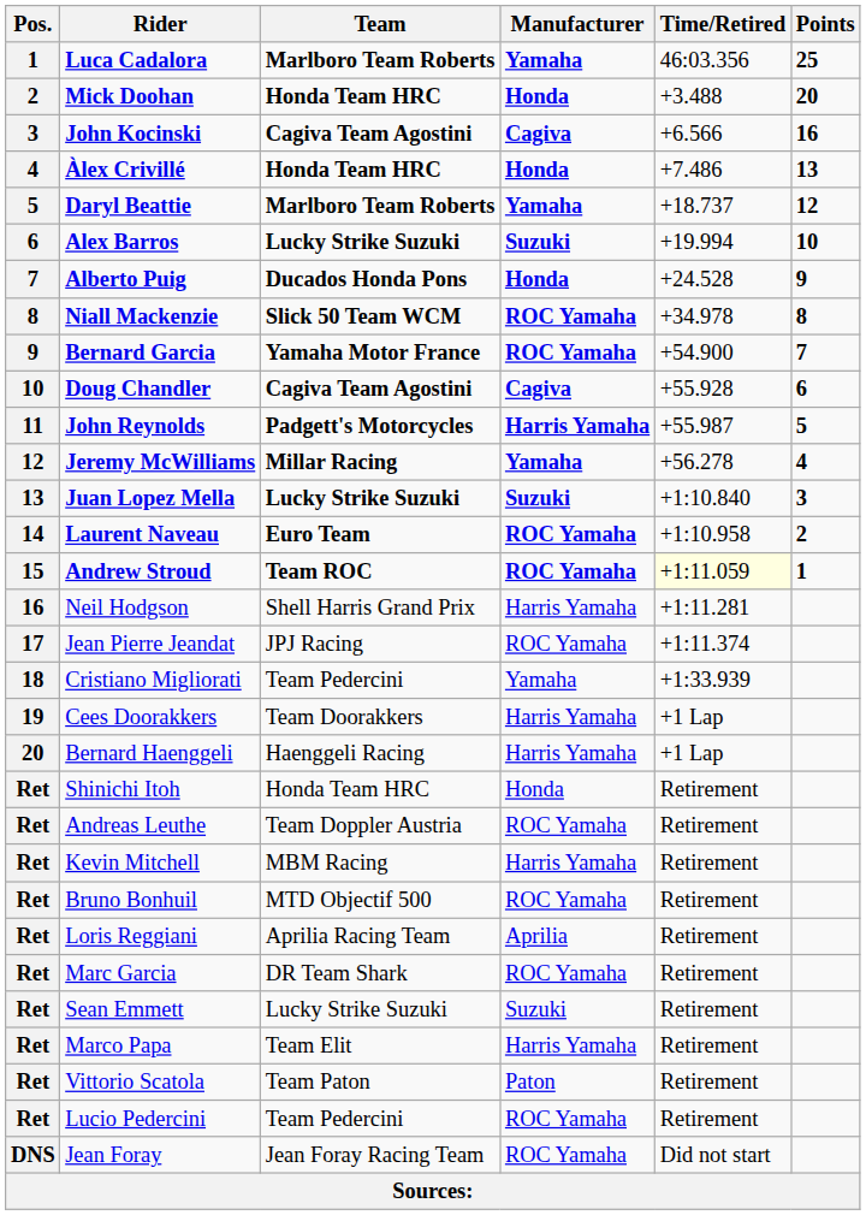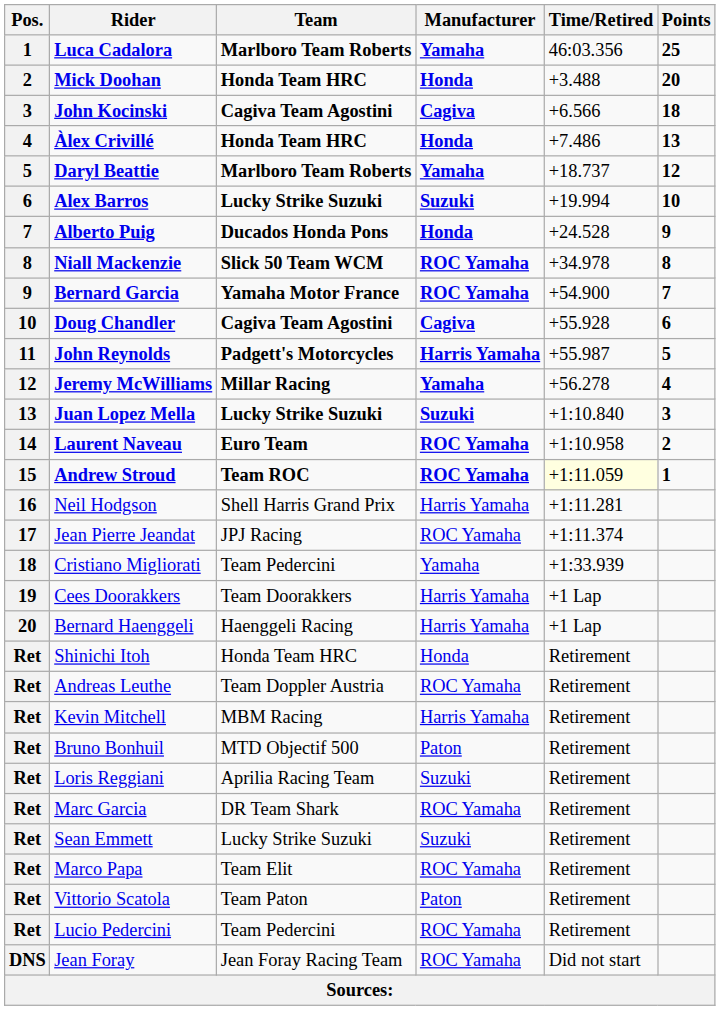John Kocinski | Points: 16 -> 18
Bruno Bonhuil | Manufacturer: ROC Yamaha -> Paton
Loris Reggiani | Manufacturer: Aprilia -> Suzuki
Marco Papa | Manufacturer: Harris Yamaha -> ROC Yamaha
